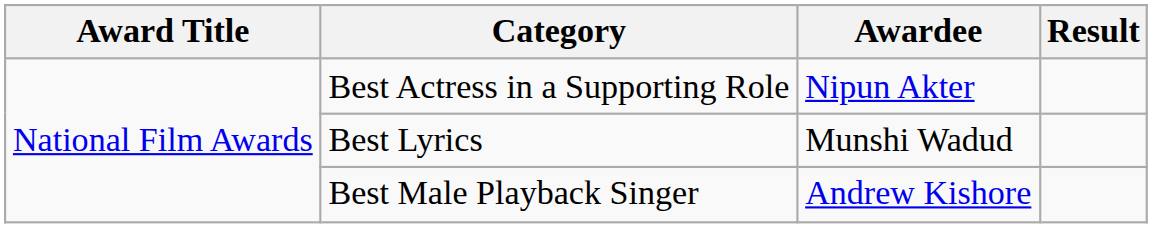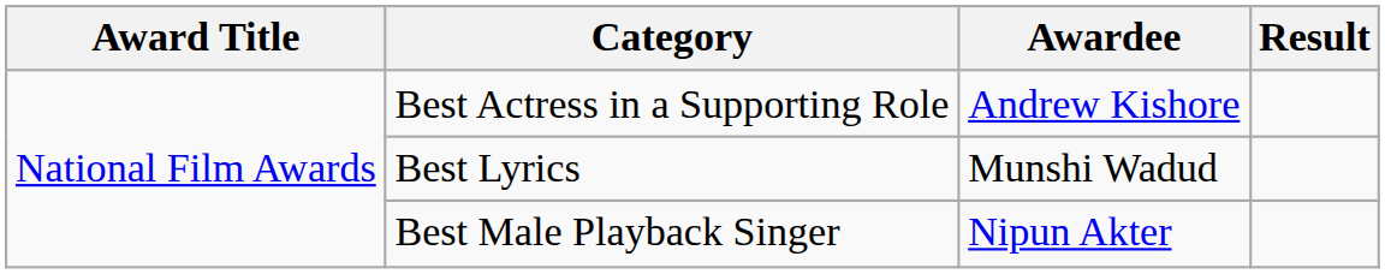Best Actress in a Supporting Role | Awardee: Nipun Akter -> Andrew Kishore
Best Male Playback Singer | Awardee: Andrew Kishore -> Nipun Akter
